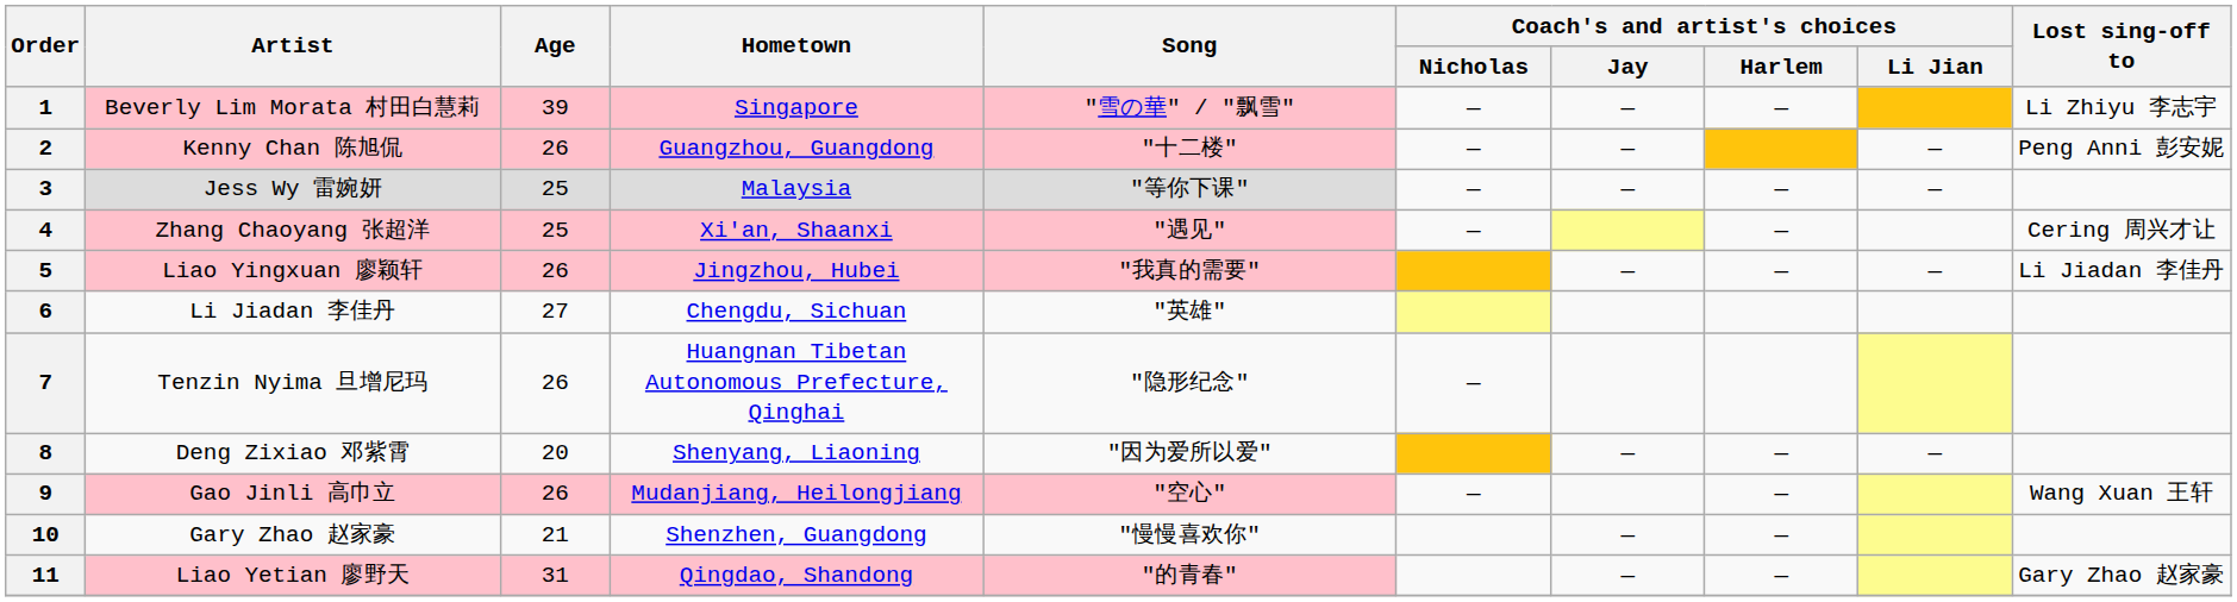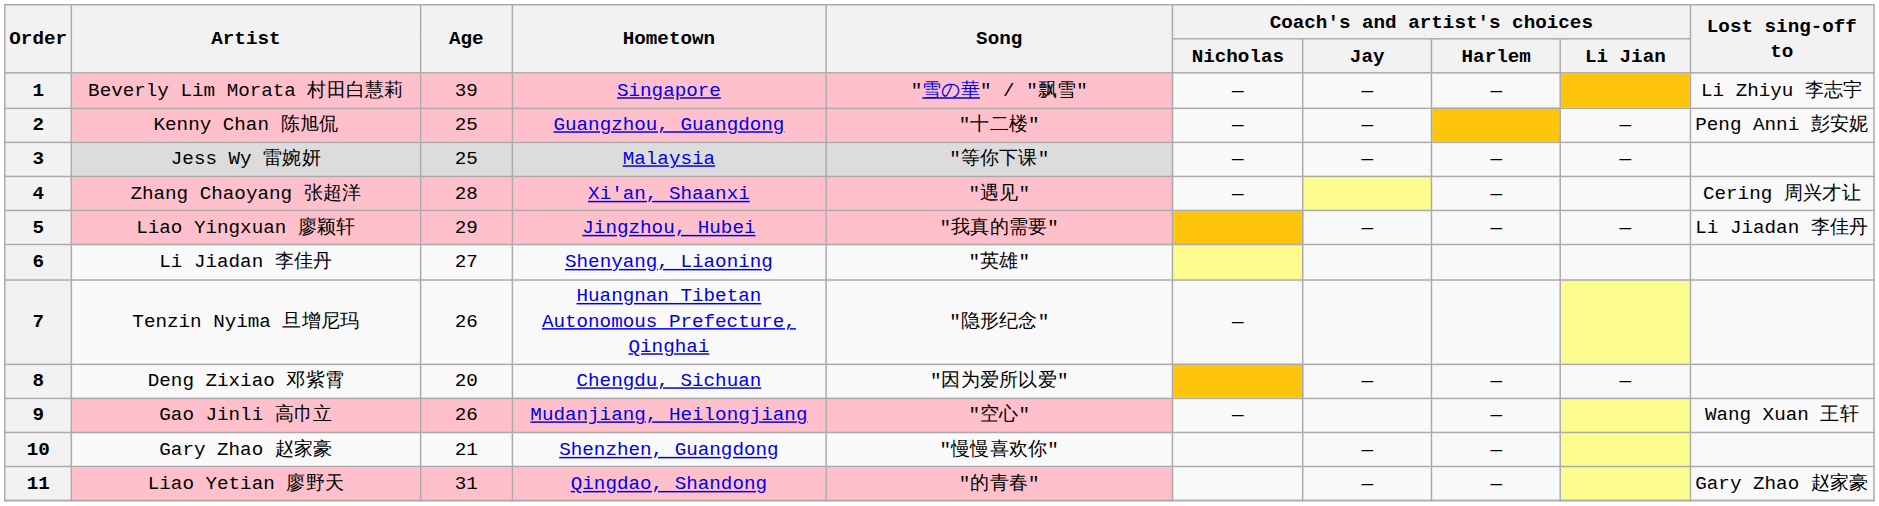2 | Age: 26 -> 25
4 | Age: 25 -> 28
5 | Age: 26 -> 29
6 | Hometown: Chengdu, Sichuan -> Shenyang, Liaoning
8 | Hometown: Shenyang, Liaoning -> Chengdu, Sichuan
